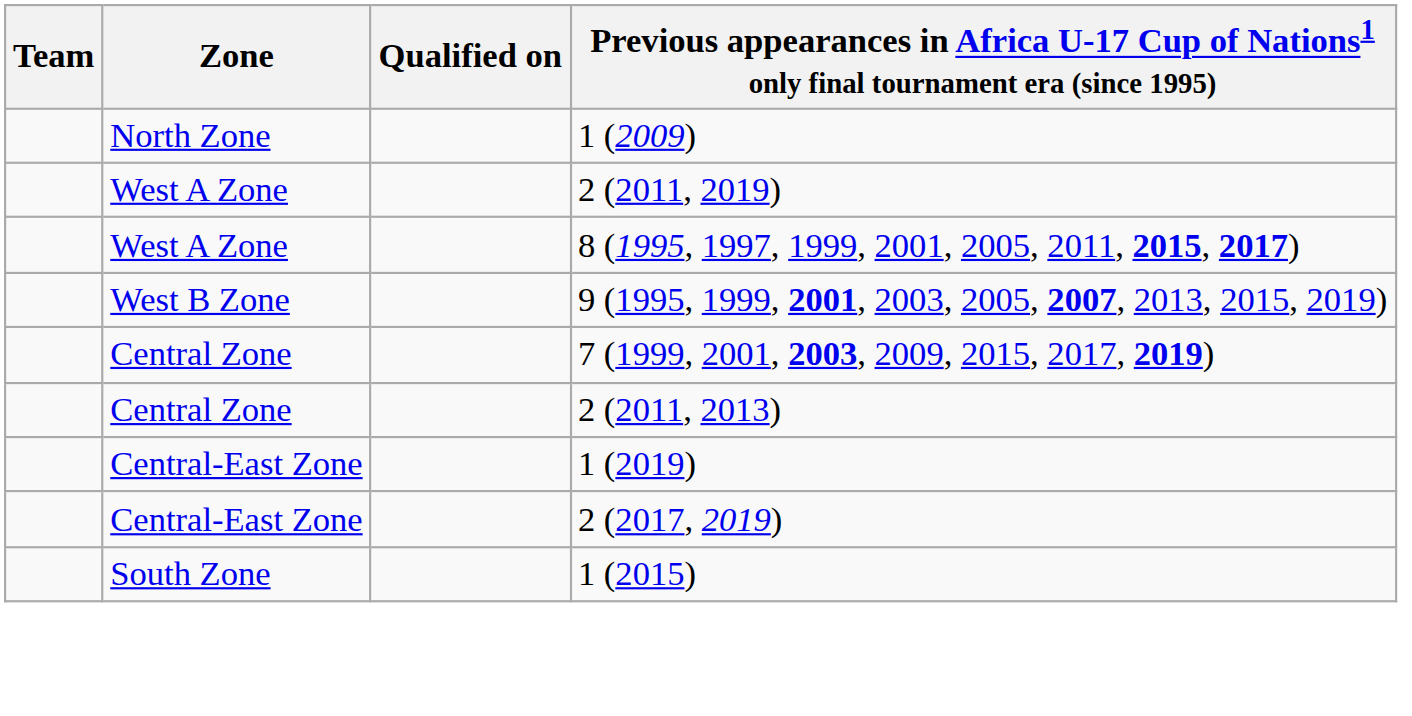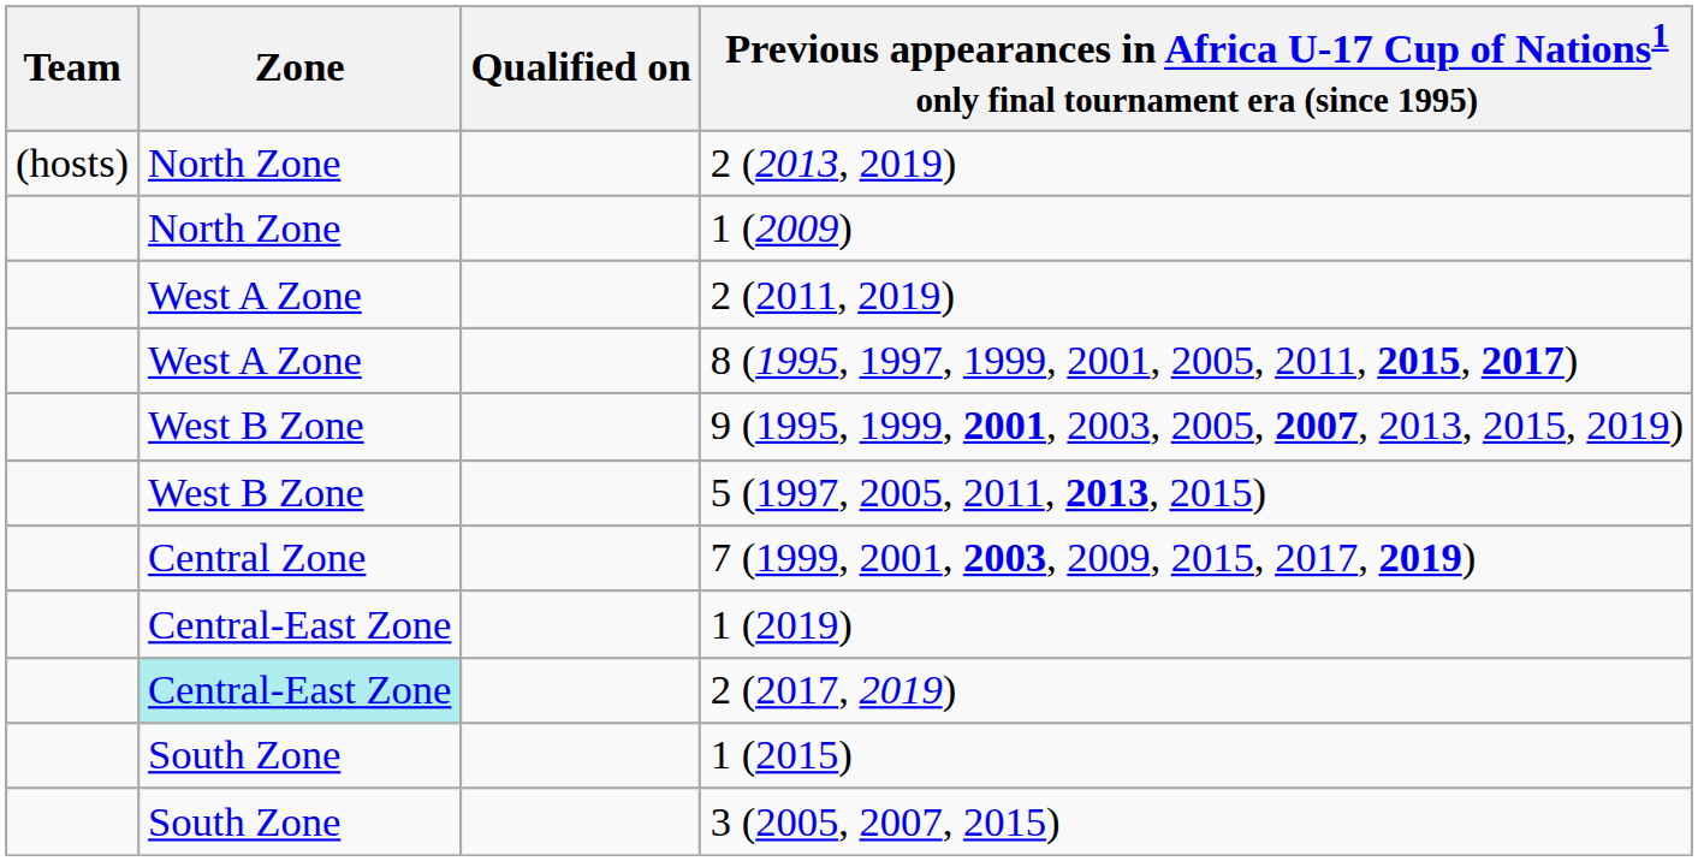+ row: (hosts) | North Zone | 2 (2013, 2019)
+ row: West B Zone | 5 (1997, 2005, 2011, 2013, 2015)
- row: Central Zone | 2 (2011, 2013)
2 (2017, 2019) | Zone: no background -> paleturquoise background
+ row: South Zone | 3 (2005, 2007, 2015)
